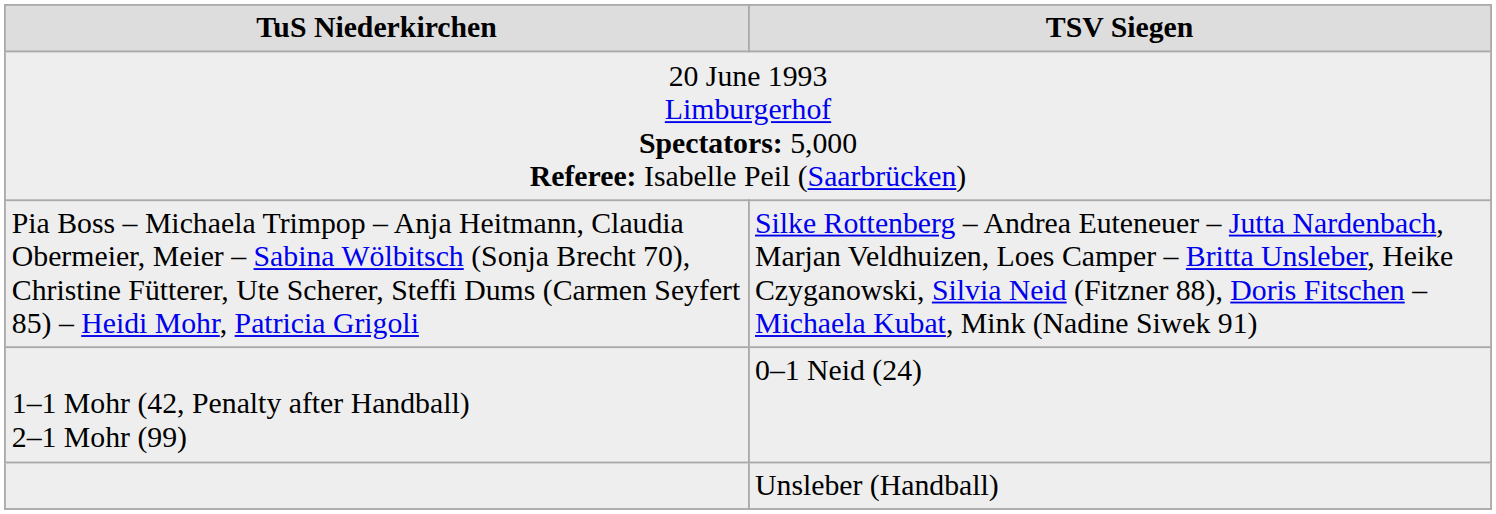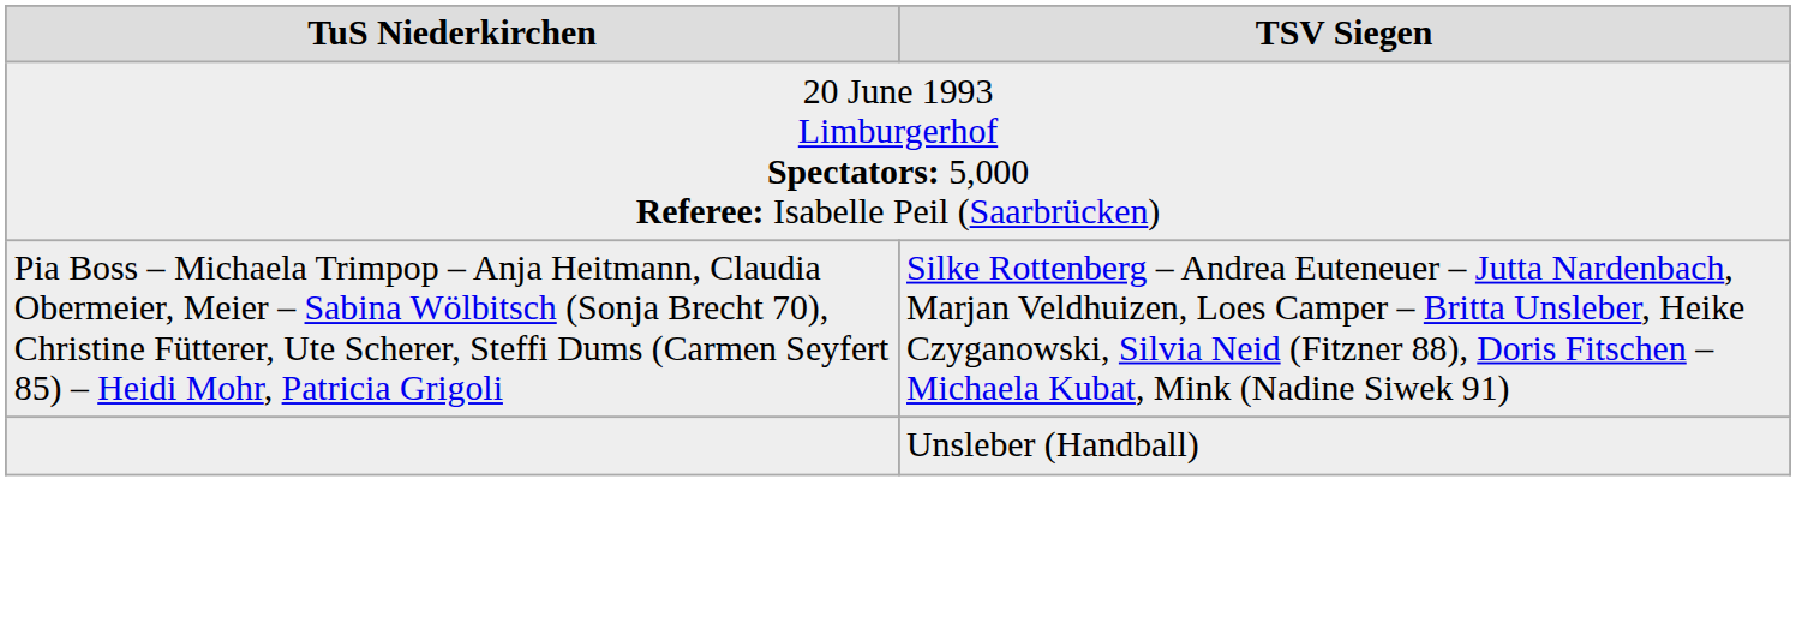- row: 1–1 Mohr (42, Penalty after Handball) 2–1 Mohr (99) | 0–1 Neid (24)
